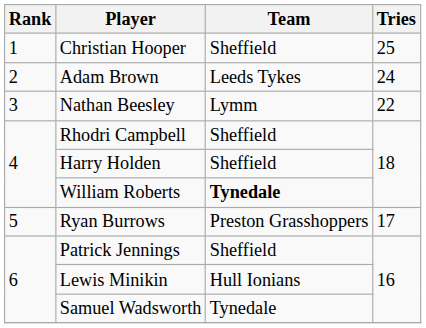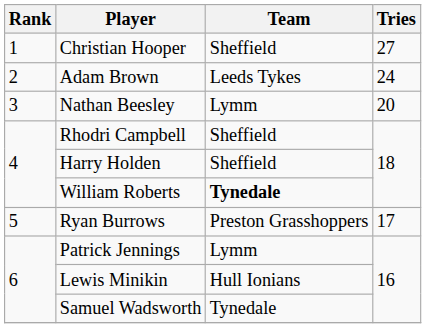Christian Hooper | Tries: 25 -> 27
Nathan Beesley | Tries: 22 -> 20
Patrick Jennings | Team: Sheffield -> Lymm
